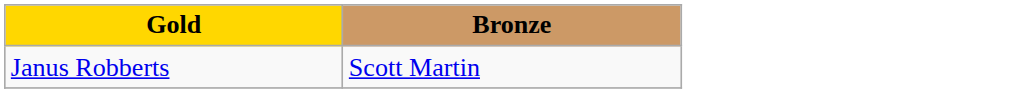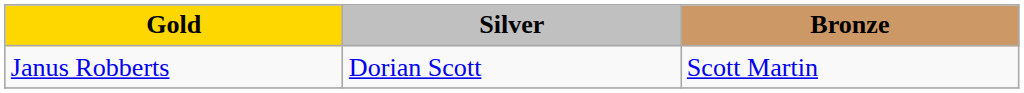+ column: Silver | Dorian Scott
